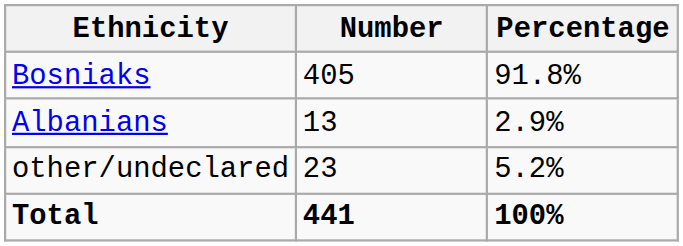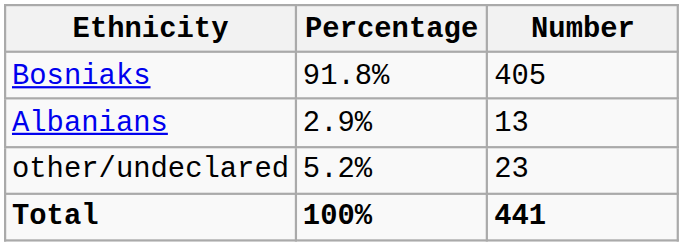columns swapped: Number <-> Percentage
